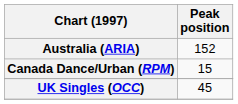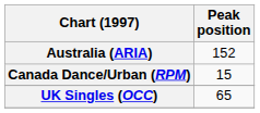UK Singles (OCC) | Peak position: 45 -> 65
